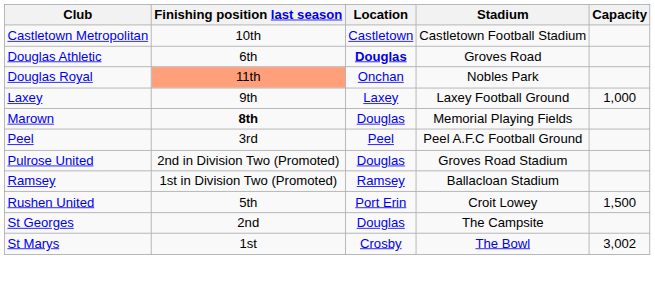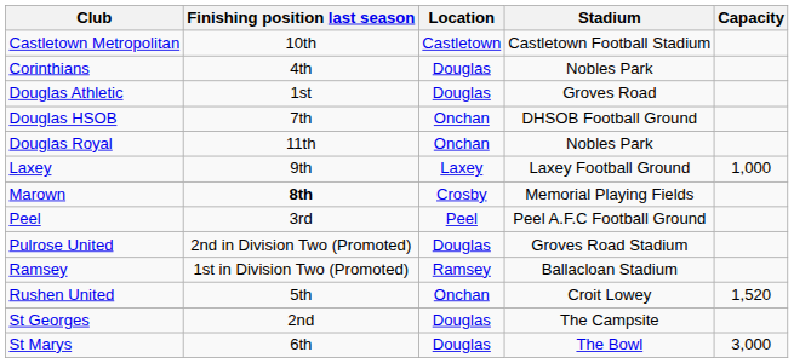+ row: Corinthians | 4th | Douglas | Nobles Park
Douglas Athletic | Finishing position last season: 6th -> 1st
Douglas Athletic | Location: bold -> normal
+ row: Douglas HSOB | 7th | Onchan | DHSOB Football Ground
Douglas Royal | Finishing position last season: lightsalmon background -> no background
Marown | Location: Douglas -> Crosby
Rushen United | Location: Port Erin -> Onchan
Rushen United | Capacity: 1,500 -> 1,520
St Marys | Finishing position last season: 1st -> 6th
St Marys | Location: Crosby -> Douglas
St Marys | Capacity: 3,002 -> 3,000
